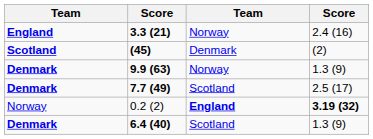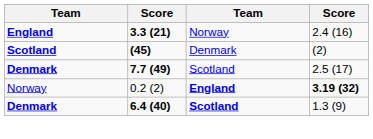- row: Denmark | 9.9 (63) | Norway | 1.3 (9)
6.4 (40) | column 3: normal -> bold
